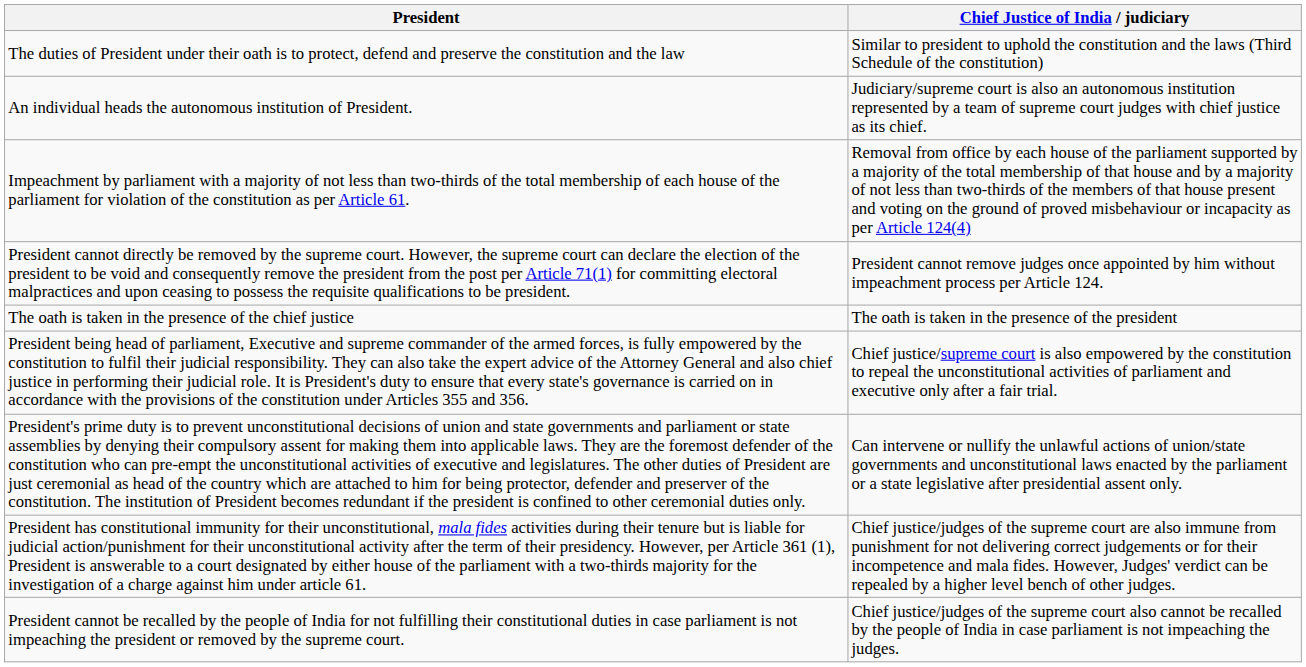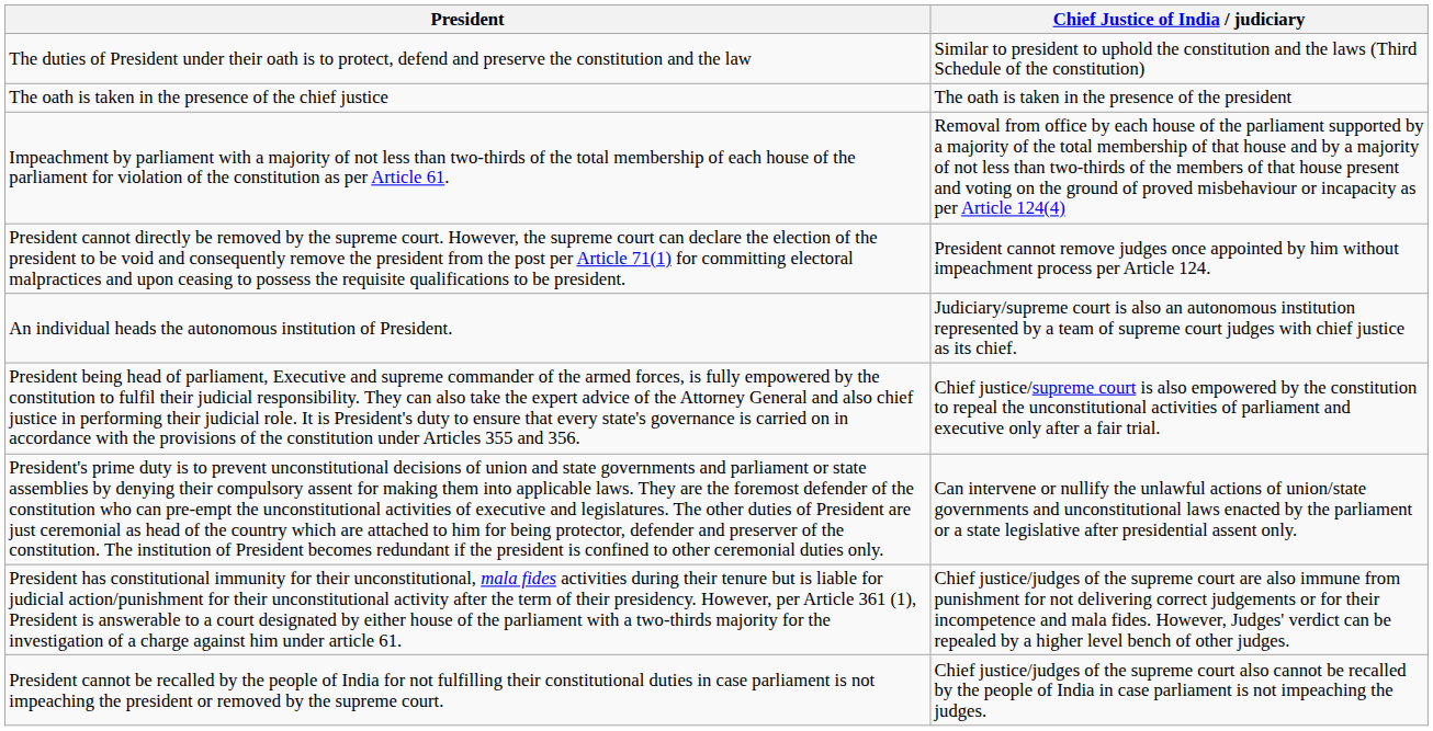rows swapped: The oath is taken in the presence of the chief justice <-> An individual heads the autonomous institution of President.
